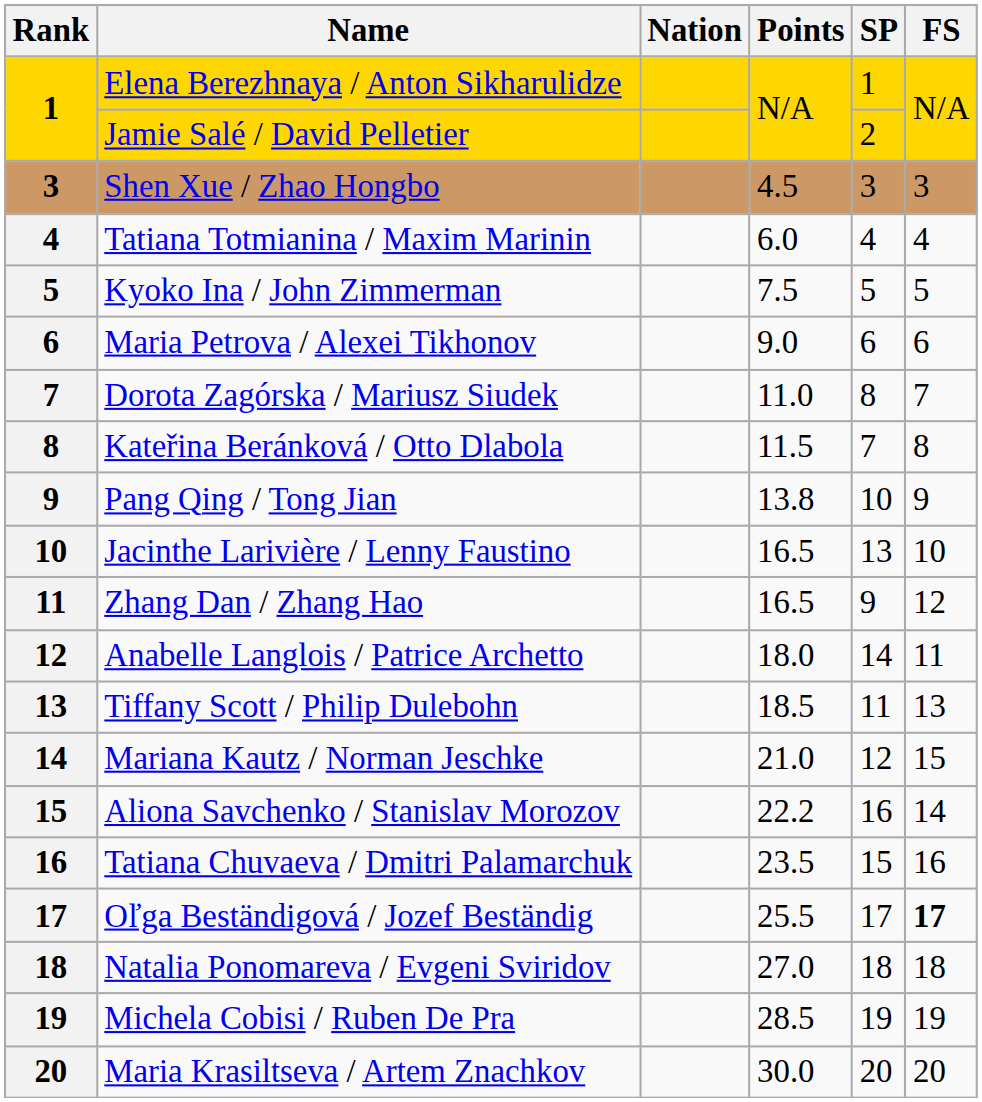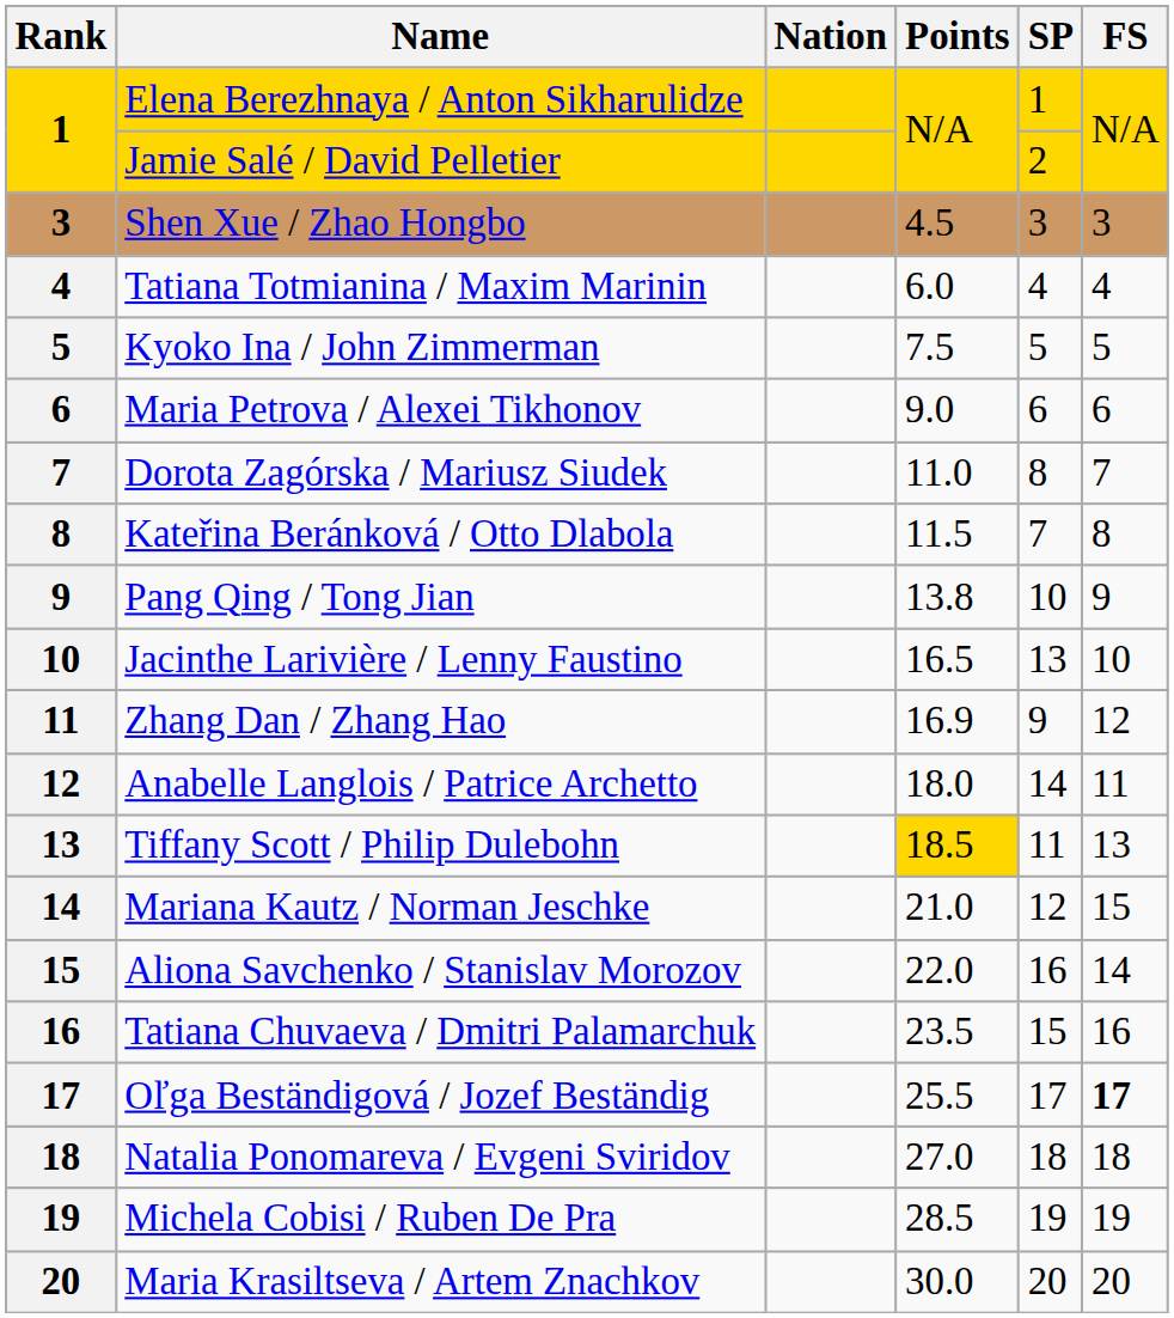Zhang Dan / Zhang Hao | Points: 16.5 -> 16.9
Tiffany Scott / Philip Dulebohn | Points: no background -> gold background
Aliona Savchenko / Stanislav Morozov | Points: 22.2 -> 22.0
